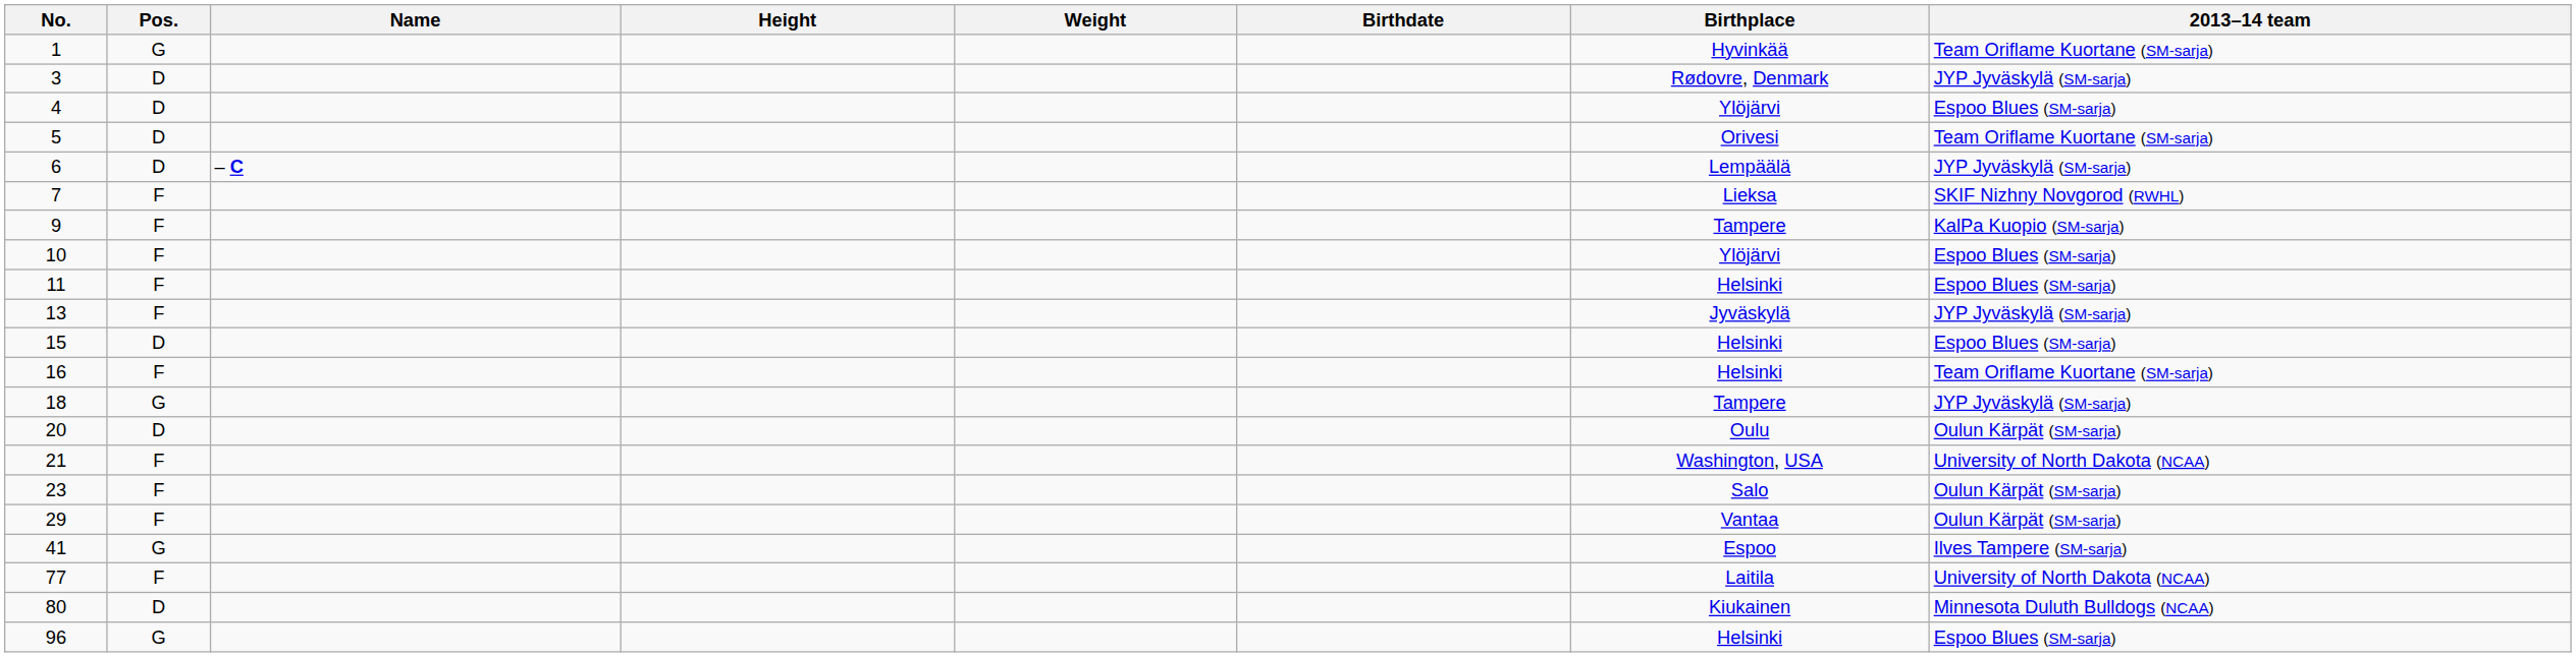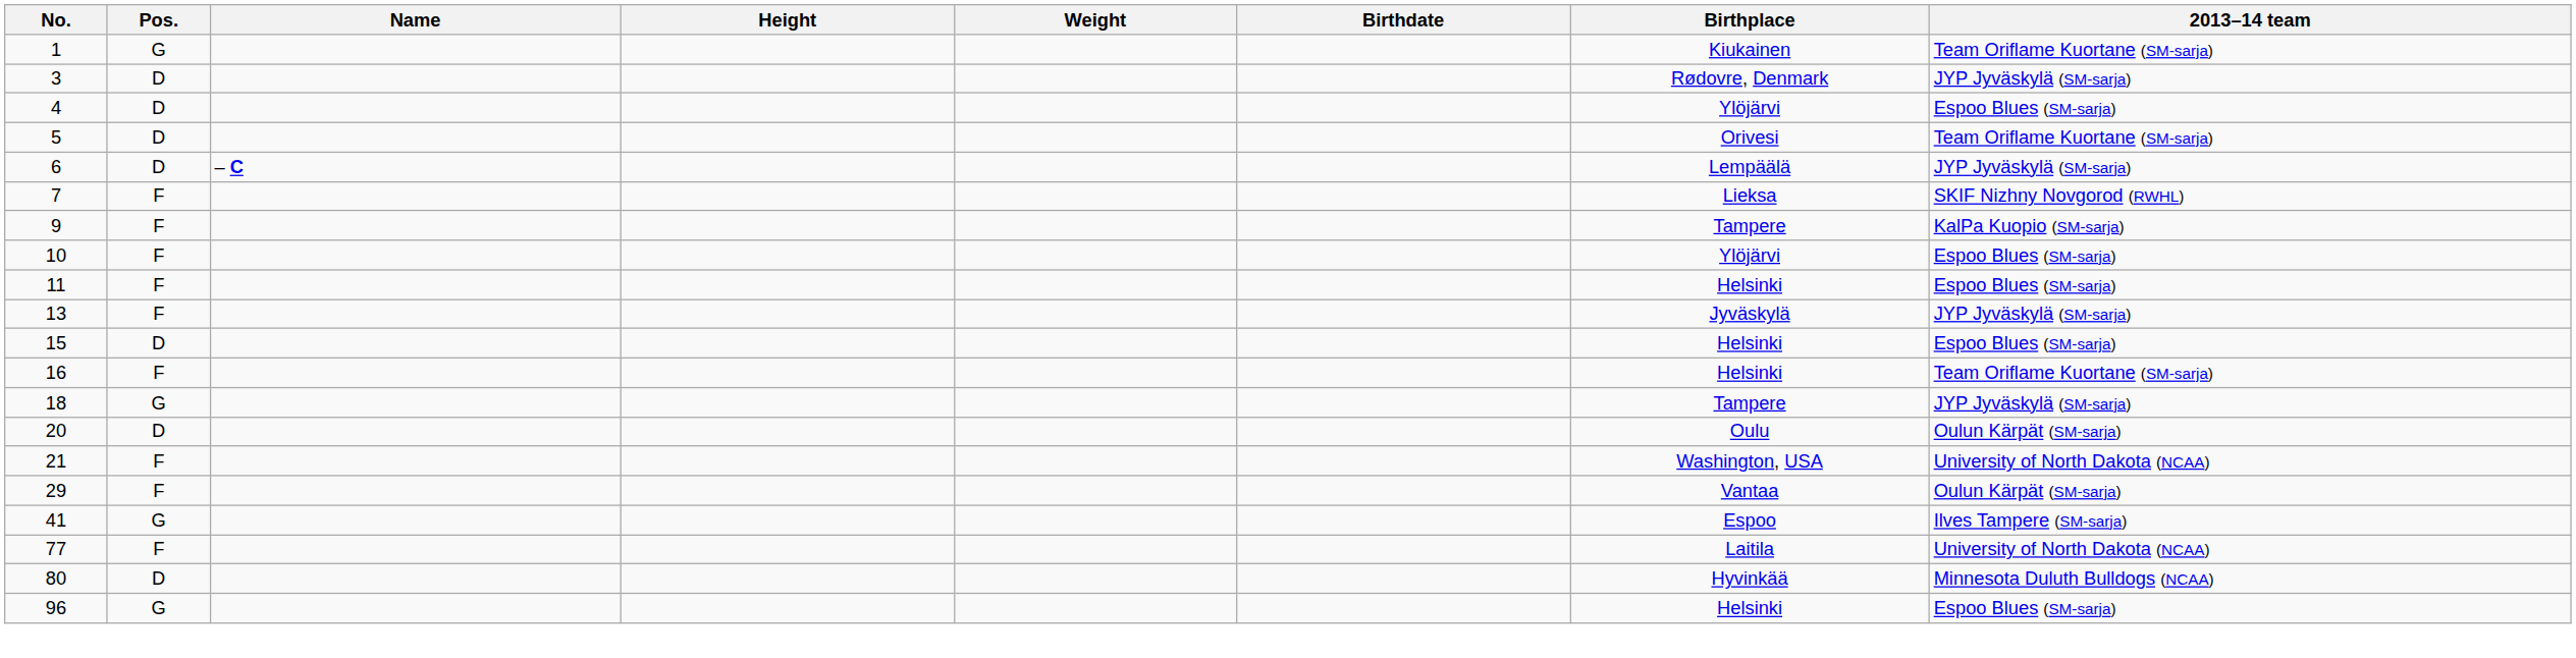1 | Birthplace: Hyvinkää -> Kiukainen
- row: 23 | F | Salo | Oulun Kärpät (SM-sarja)
80 | Birthplace: Kiukainen -> Hyvinkää
